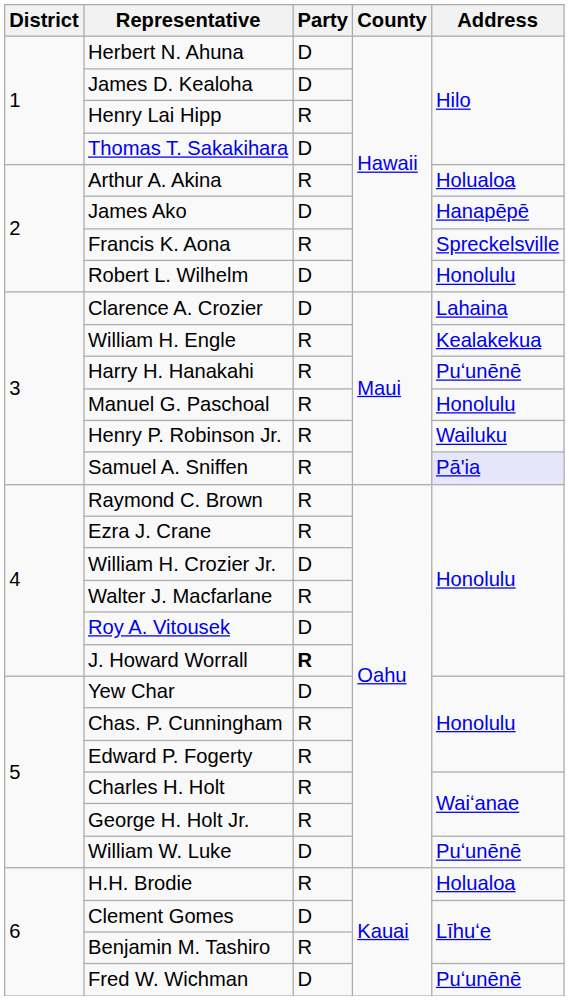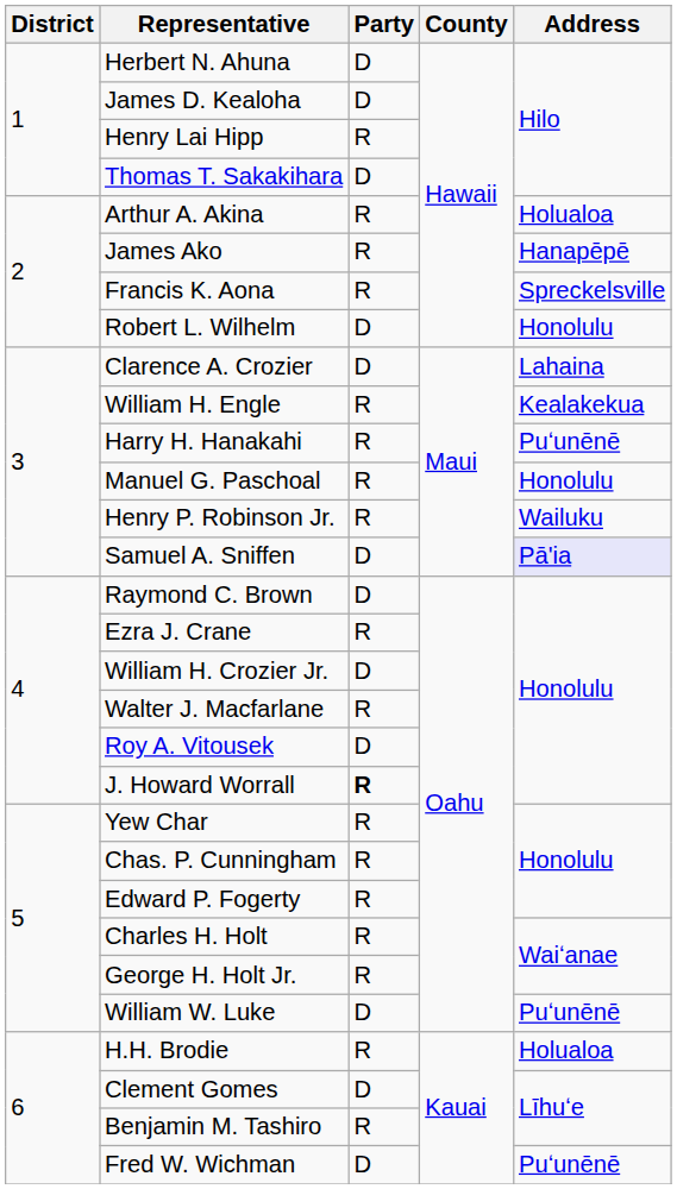James Ako | Party: D -> R
Samuel A. Sniffen | Party: R -> D
Raymond C. Brown | Party: R -> D
Yew Char | Party: D -> R
